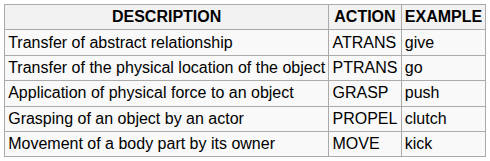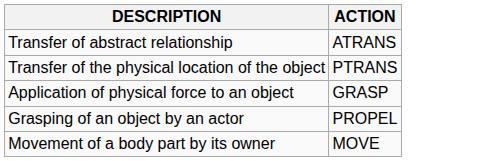- column: EXAMPLE | give | go | push | clutch | kick
